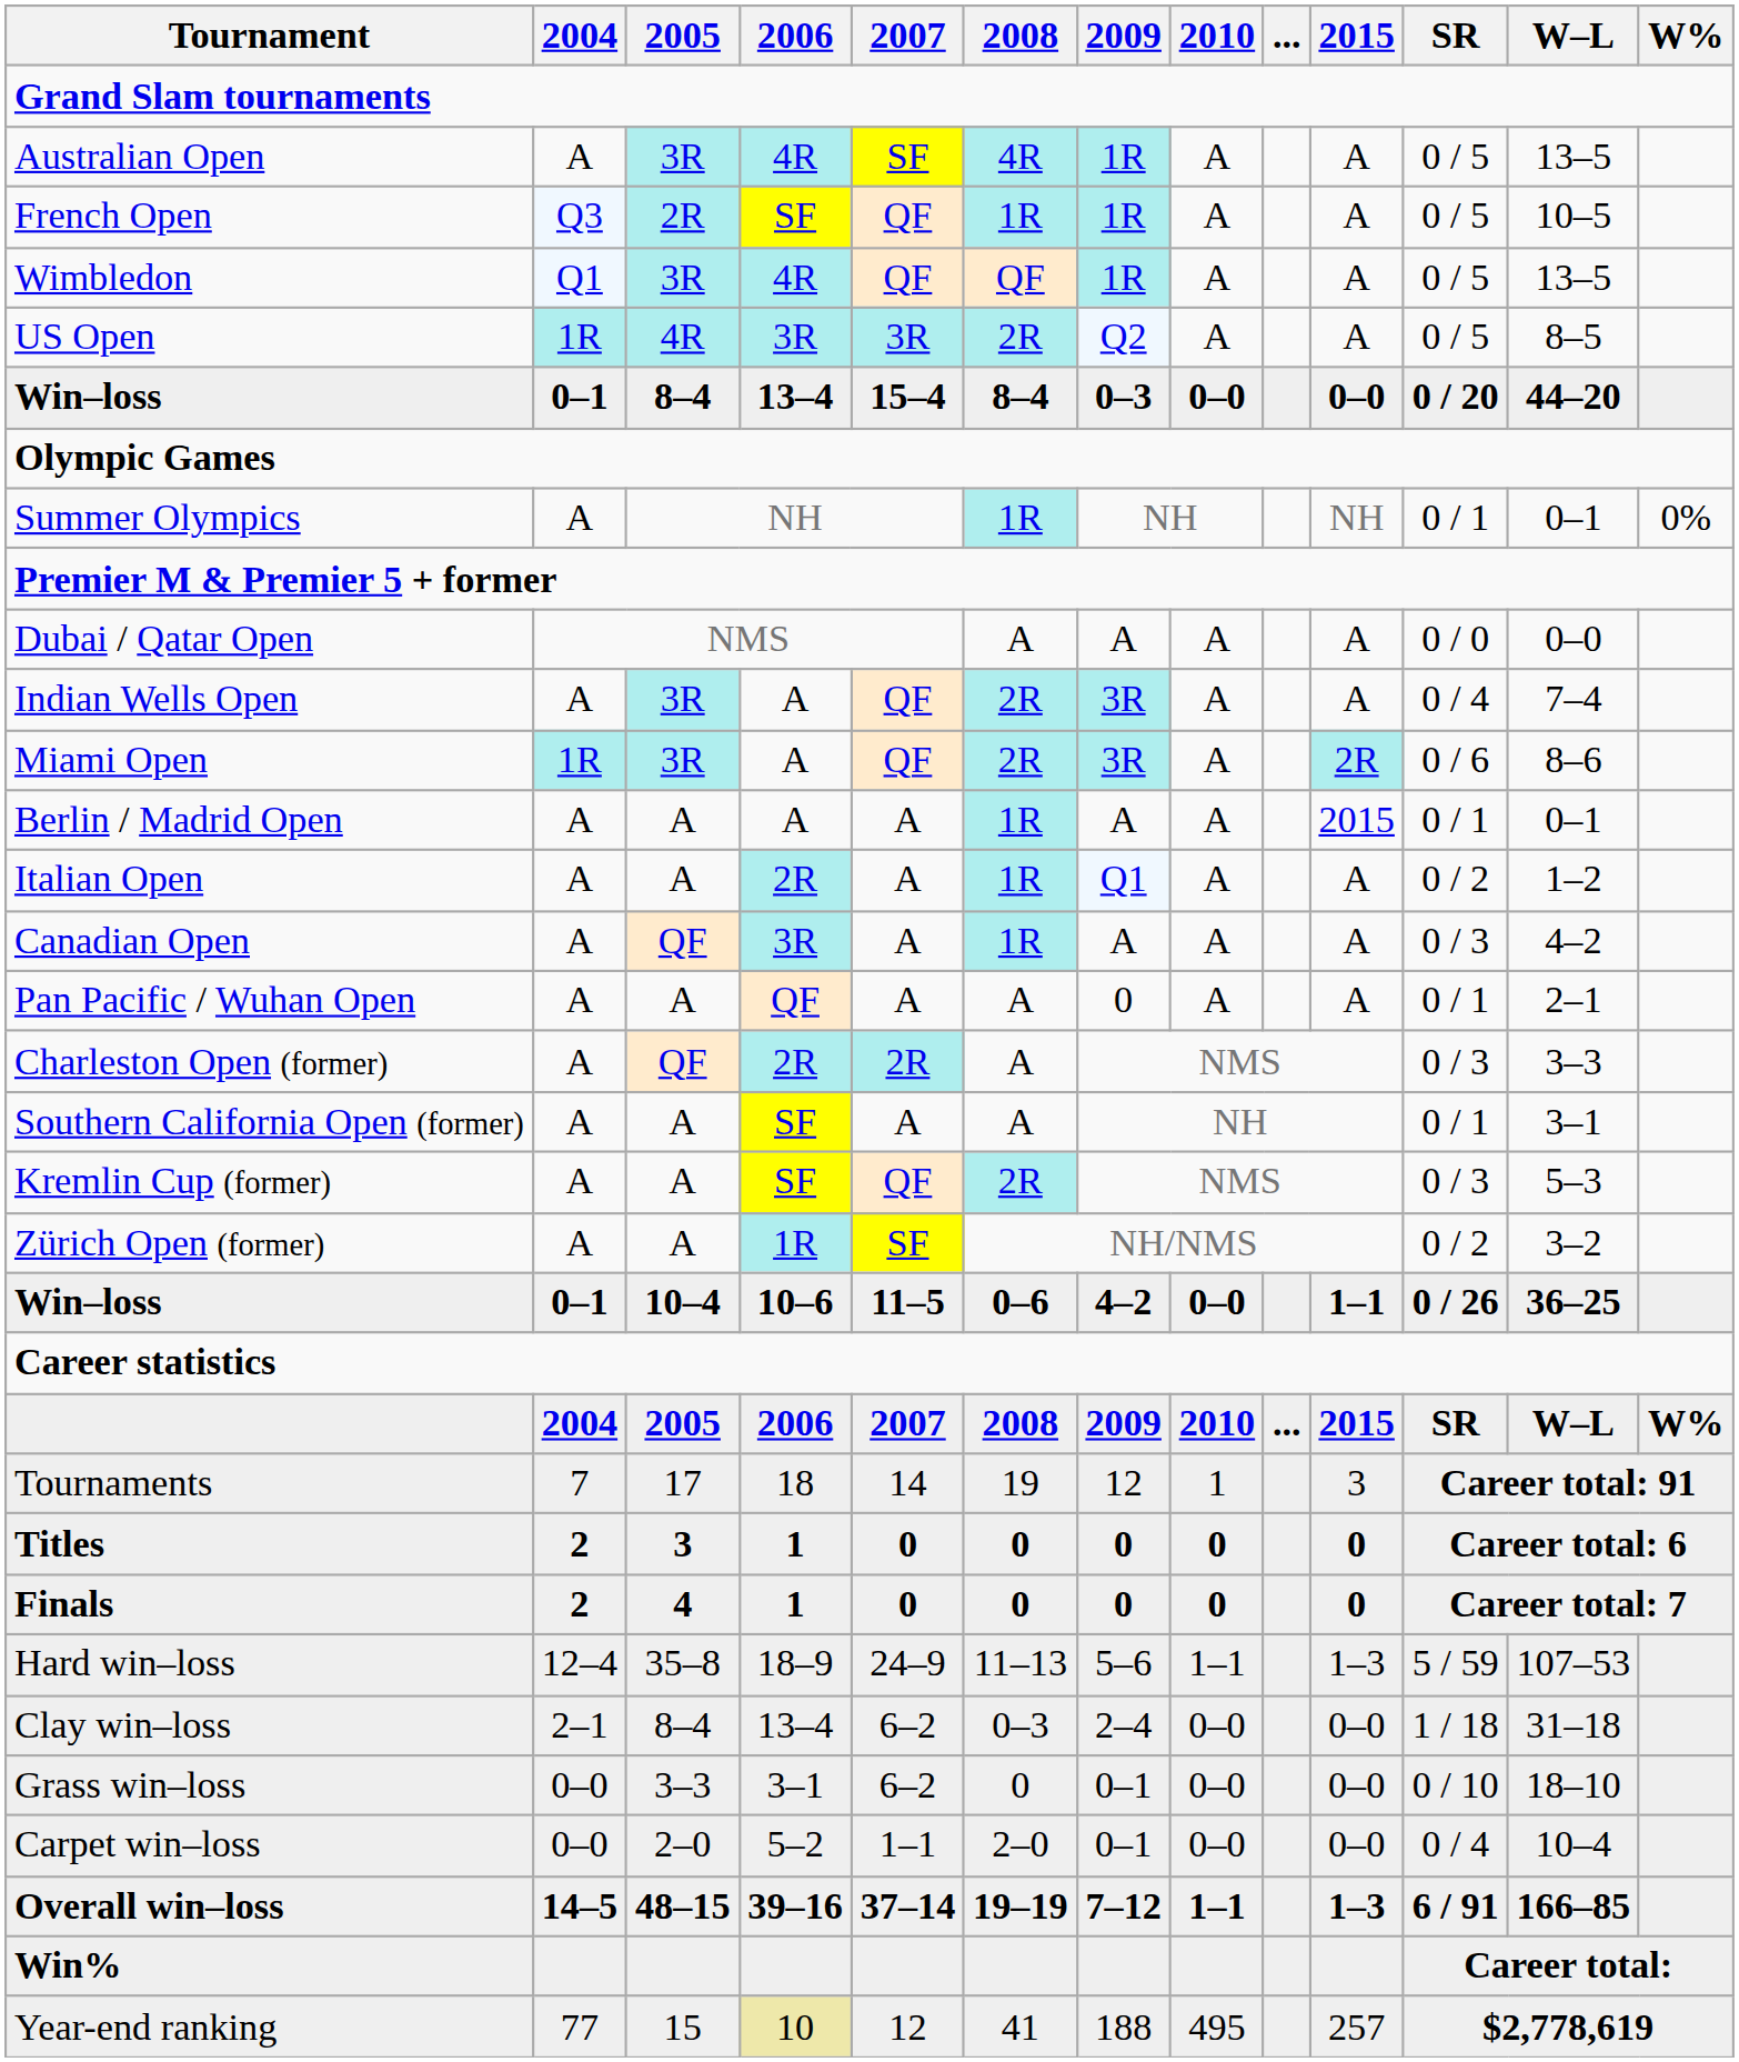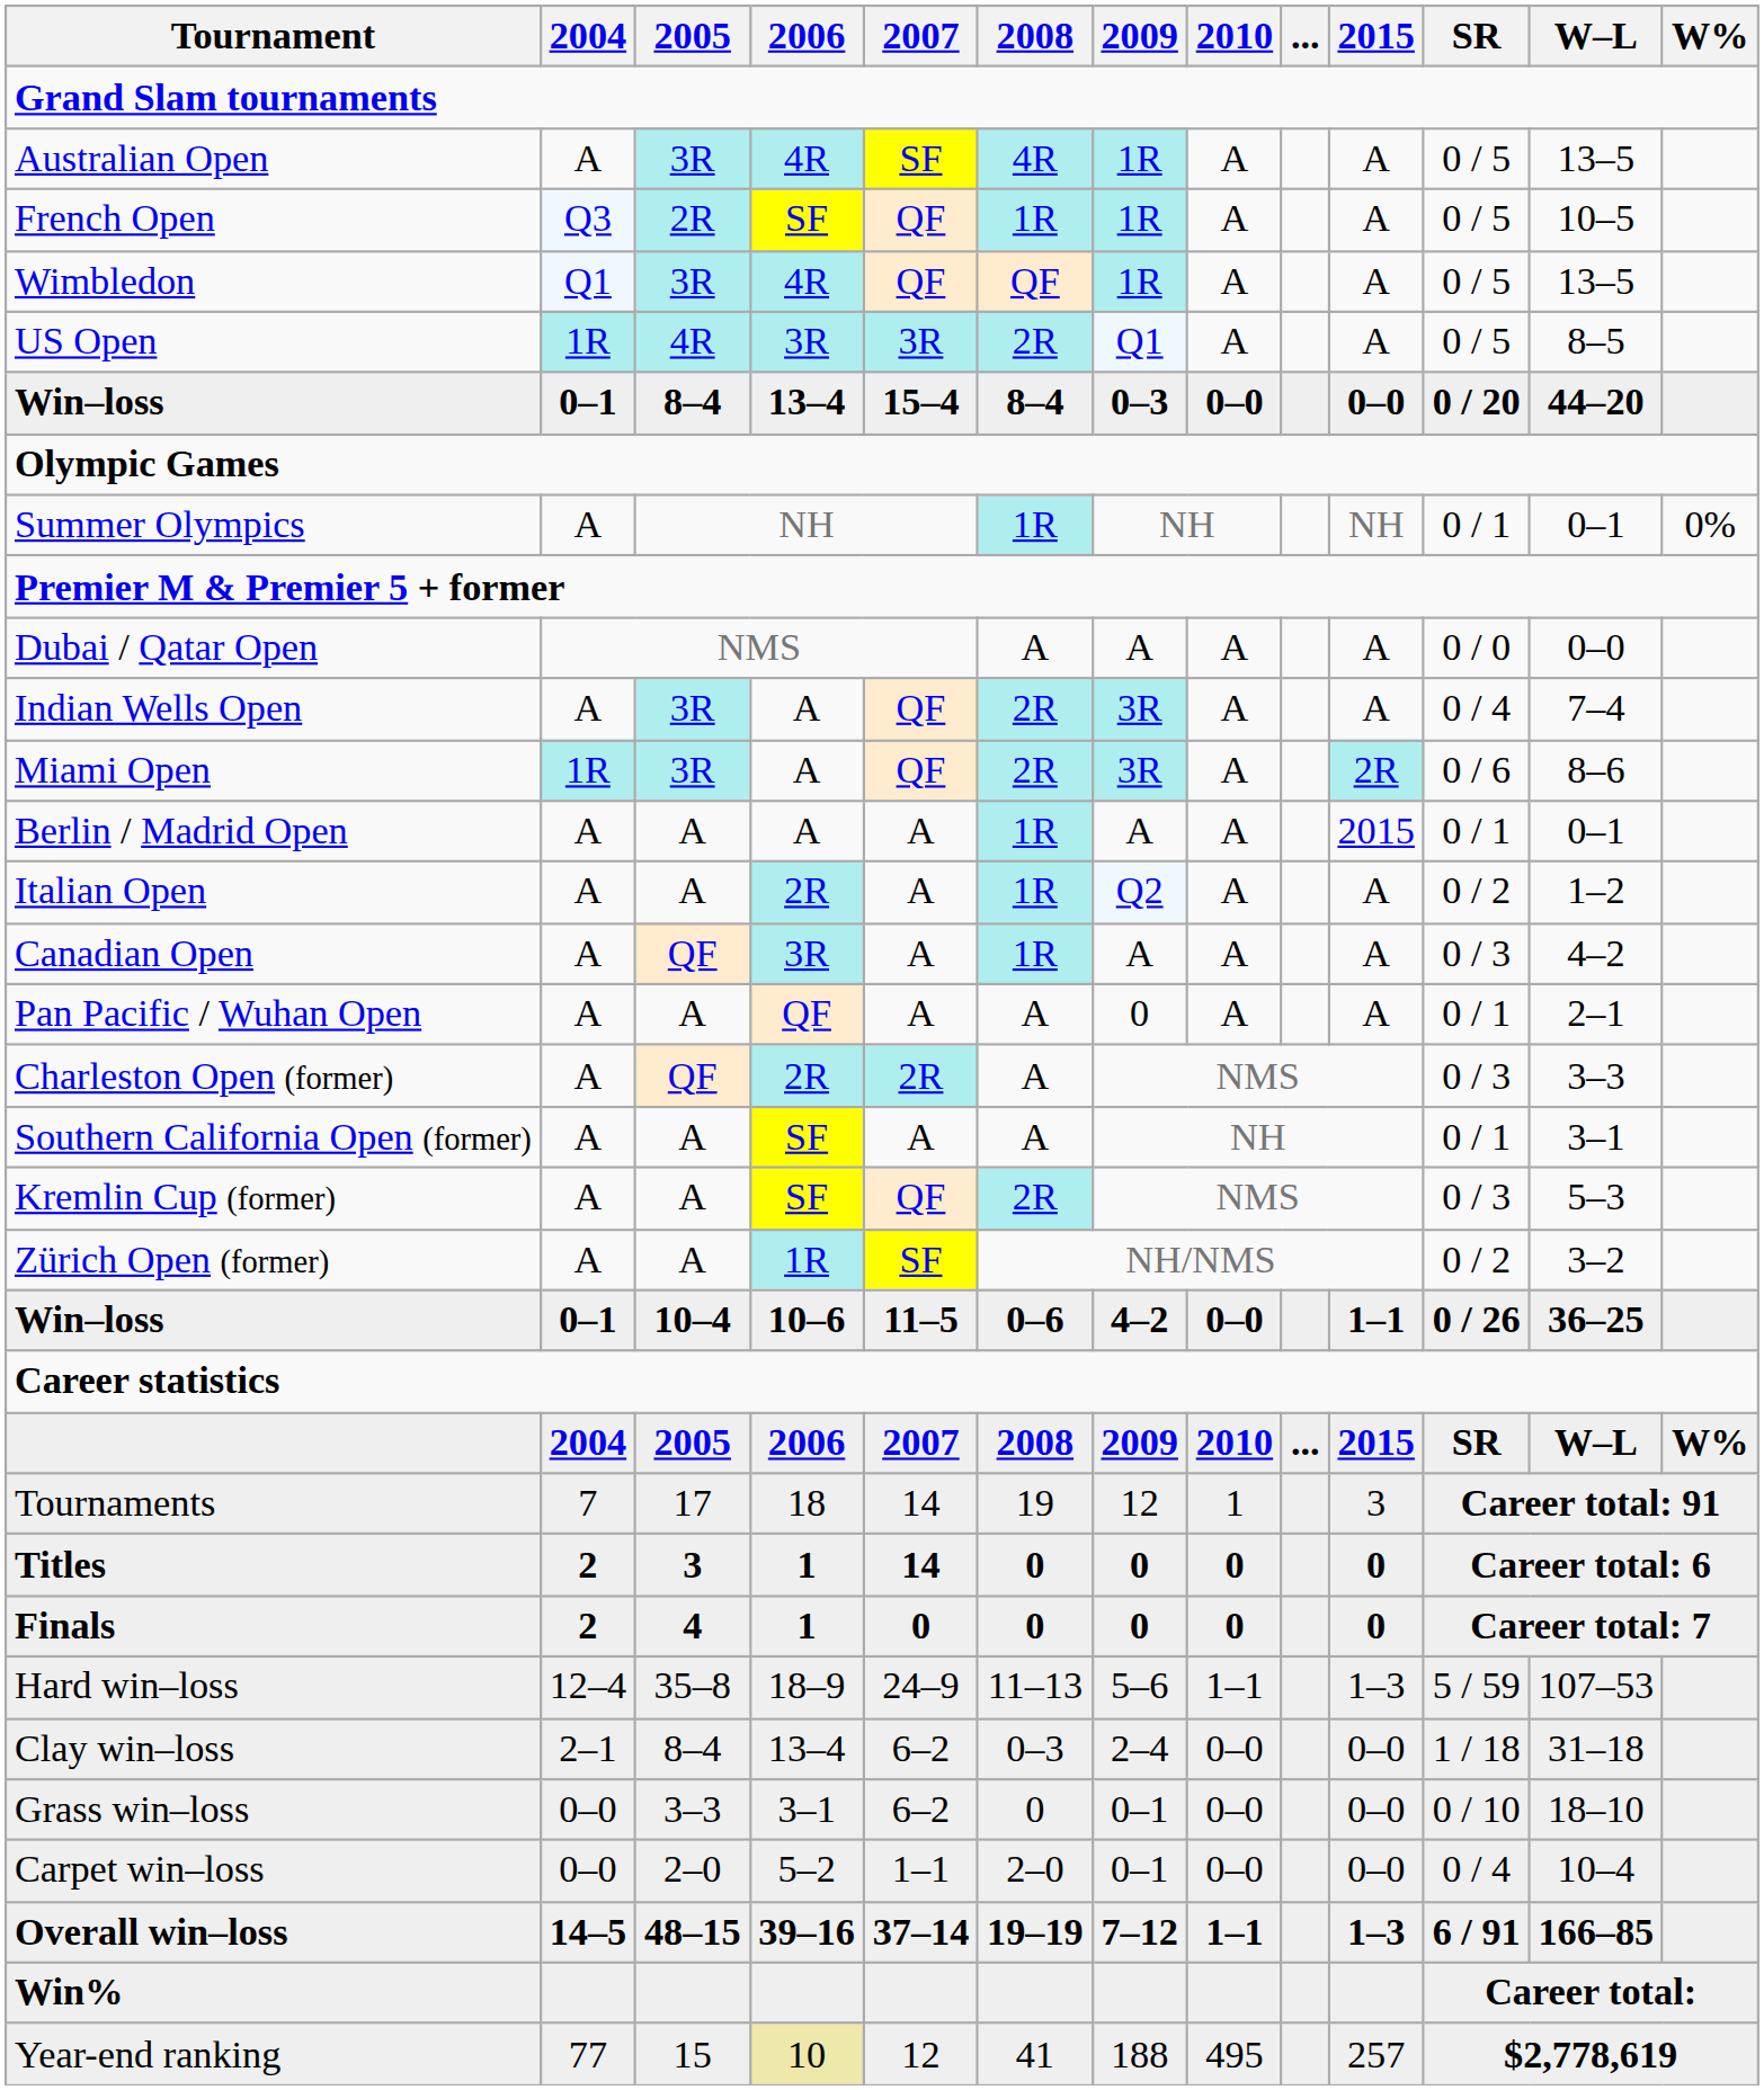US Open | 2009: Q2 -> Q1
Italian Open | 2009: Q1 -> Q2
Titles | 2007: 0 -> 14
